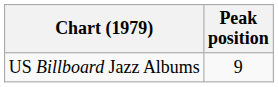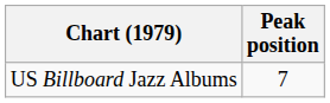US Billboard Jazz Albums | Peak position: 9 -> 7
